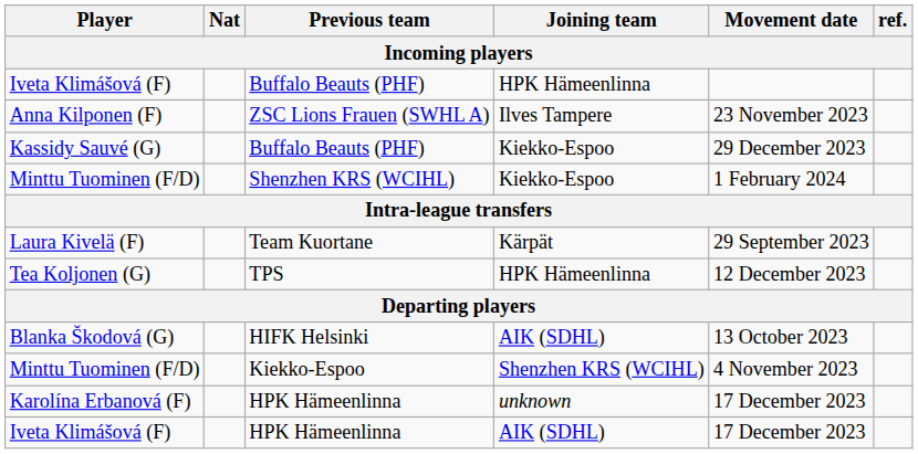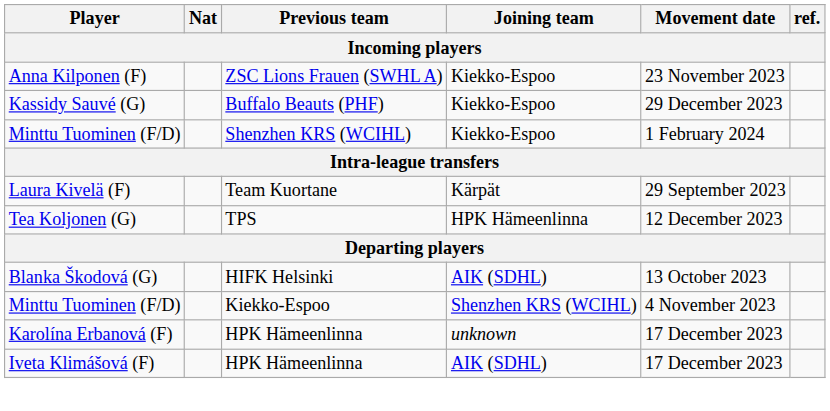- row: Iveta Klimášová (F) | Buffalo Beauts (PHF) | HPK Hämeenlinna
Anna Kilponen (F) | Joining team: Ilves Tampere -> Kiekko-Espoo
